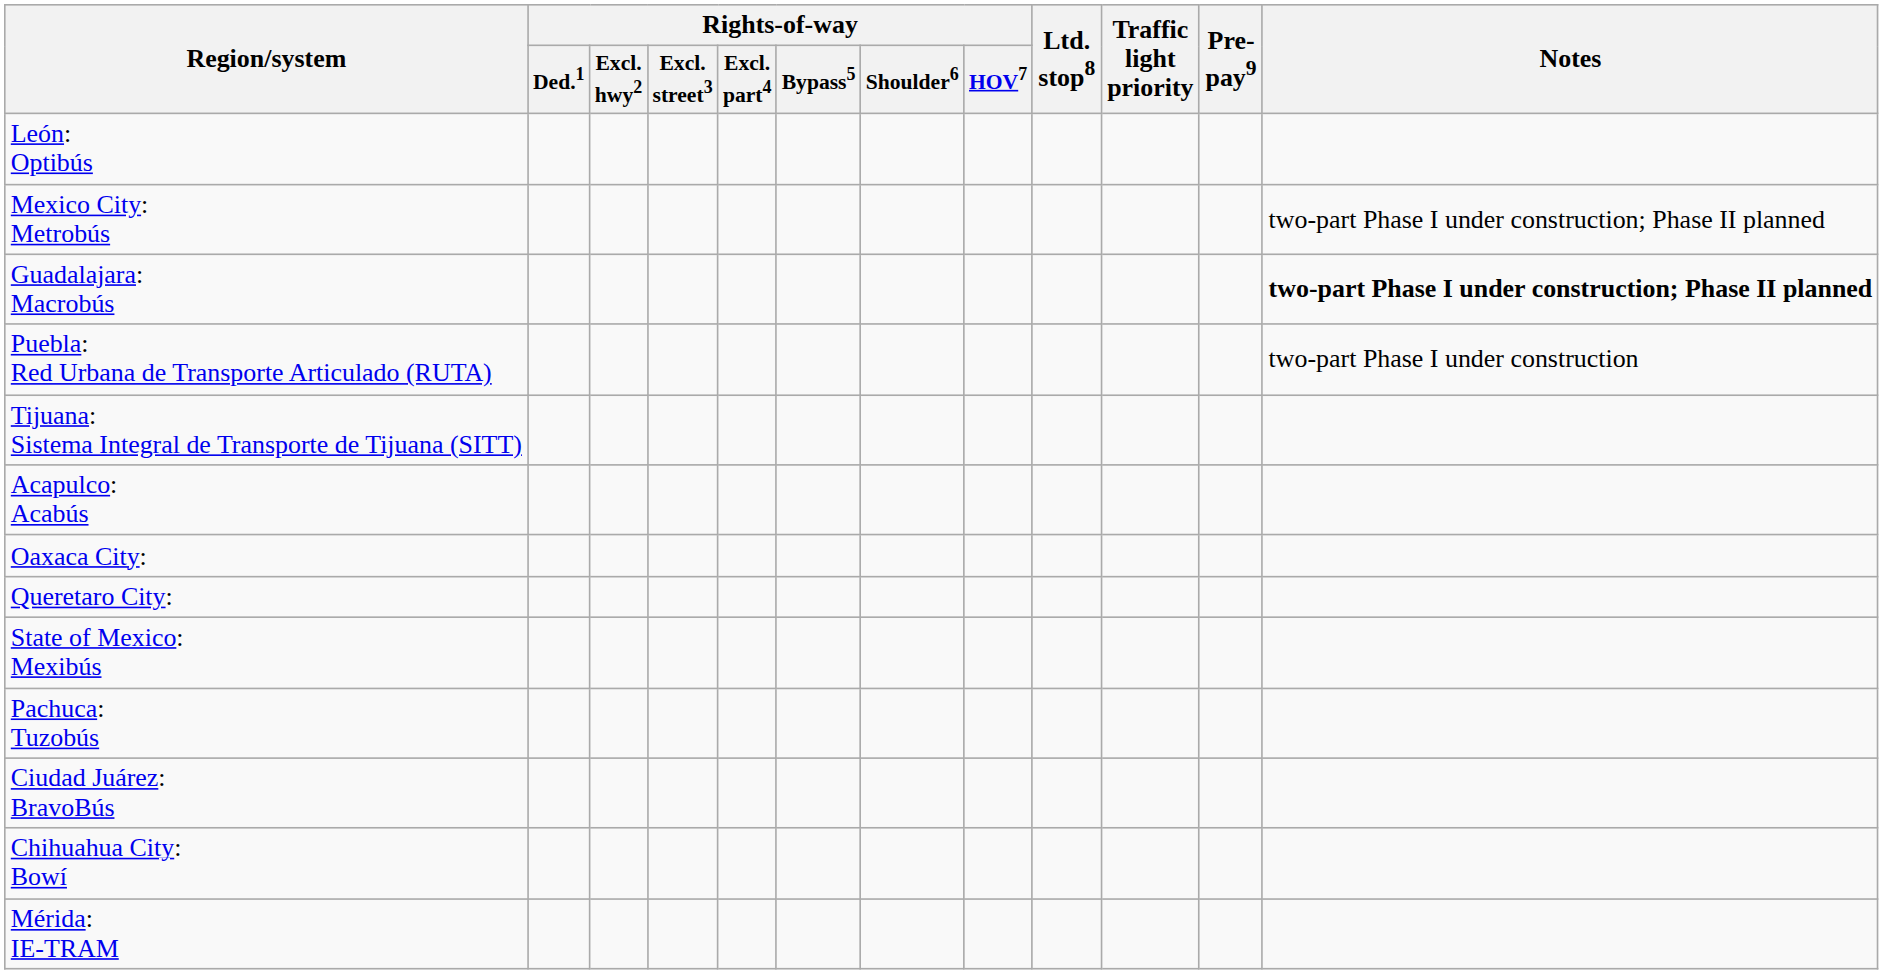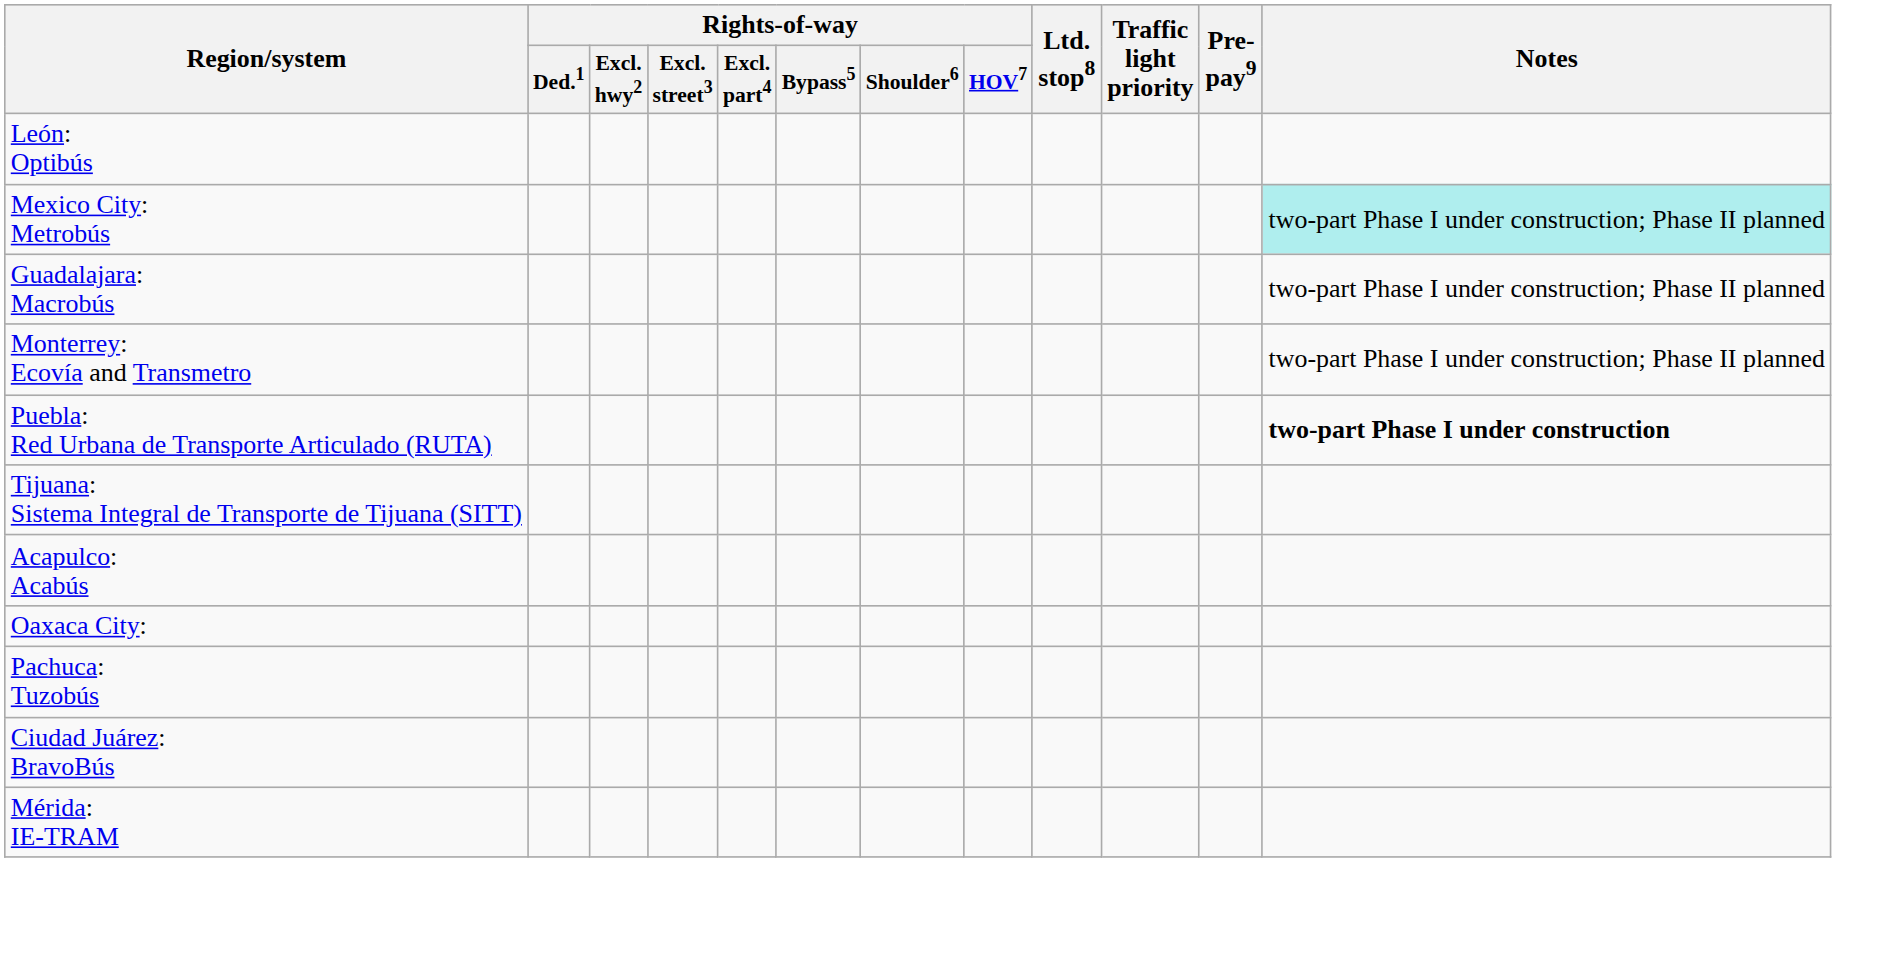Mexico City: Metrobús | Notes: no background -> paleturquoise background
Guadalajara: Macrobús | Notes: bold -> normal
+ row: Monterrey: Ecovía and Transmetro | two-part Phase I under construction; Phase II planned
Puebla: Red Urbana de Transporte Articulado (RUTA) | Notes: normal -> bold
- row: Queretaro City:
- row: State of Mexico: Mexibús
- row: Chihuahua City: Bowí
